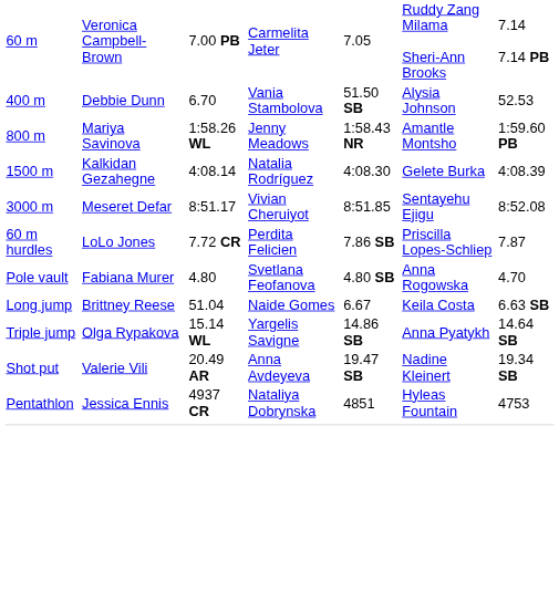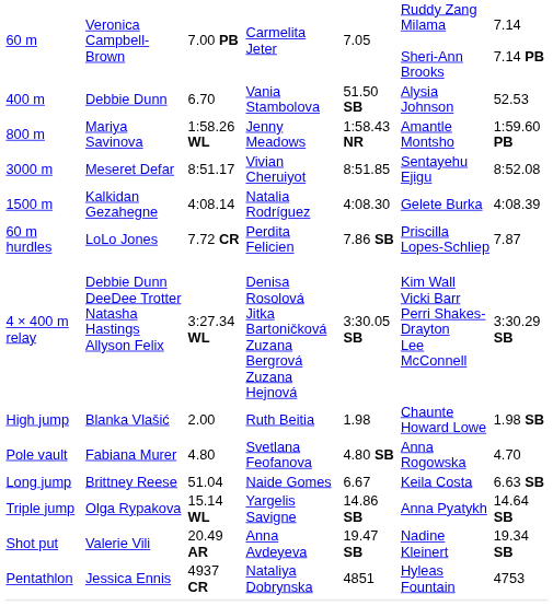rows swapped: 1500 m <-> 3000 m
+ row: 4 × 400 m relay | Debbie Dunn DeeDee Trotter Natasha Hastings Allyson Felix | 3:27.34 WL | Denisa Rosolová Jitka Bartoničková Zuzana Bergrová Zuzana Hejnová | 3:30.05 SB | Kim Wall Vicki Barr Perri Shakes-Drayton Lee McConnell | 3:30.29 SB
+ row: High jump | Blanka Vlašić | 2.00 | Ruth Beitia | 1.98 | Chaunte Howard Lowe | 1.98 SB
